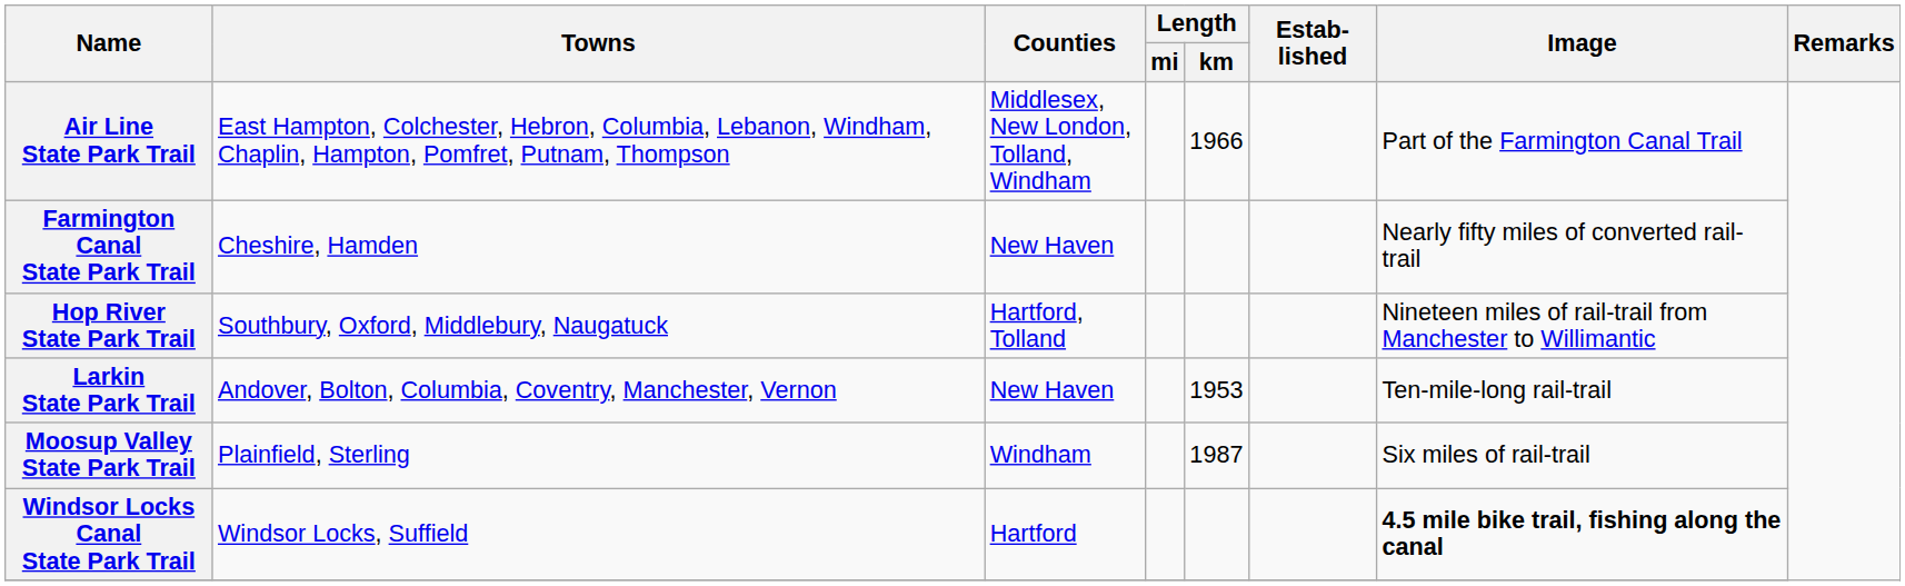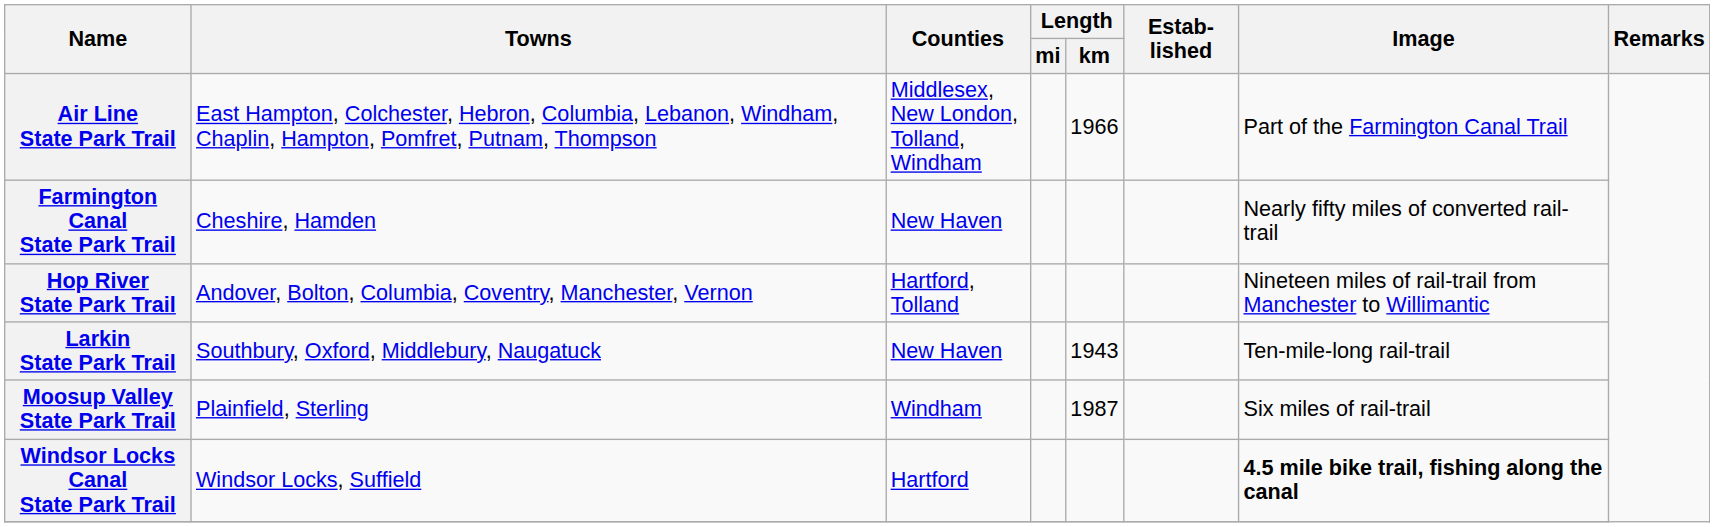Hop River State Park Trail | Towns: Southbury, Oxford, Middlebury, Naugatuck -> Andover, Bolton, Columbia, Coventry, Manchester, Vernon
Larkin State Park Trail | Towns: Andover, Bolton, Columbia, Coventry, Manchester, Vernon -> Southbury, Oxford, Middlebury, Naugatuck
Larkin State Park Trail | Length / km: 1953 -> 1943
